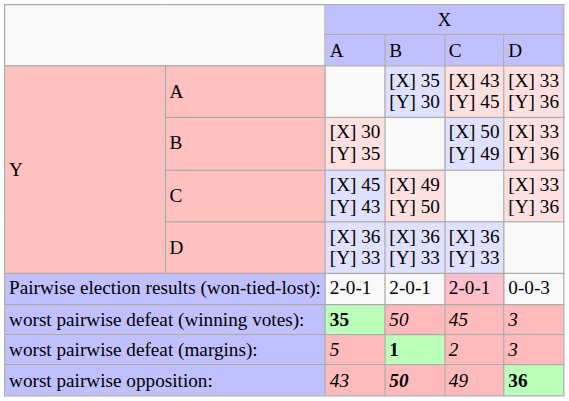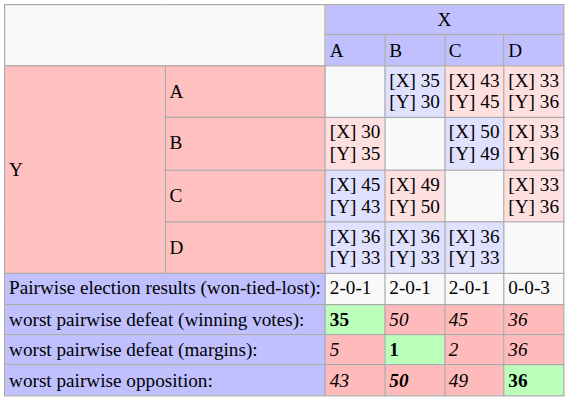Pairwise election results (won-tied-lost): | column 5: pink background -> no background
worst pairwise defeat (winning votes): | column 6: 3 -> 36
worst pairwise defeat (margins): | column 6: 3 -> 36
